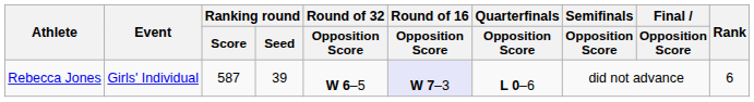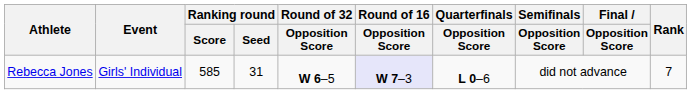Rebecca Jones | Ranking round / Score: 587 -> 585
Rebecca Jones | Ranking round / Seed: 39 -> 31
Rebecca Jones | Rank: 6 -> 7
